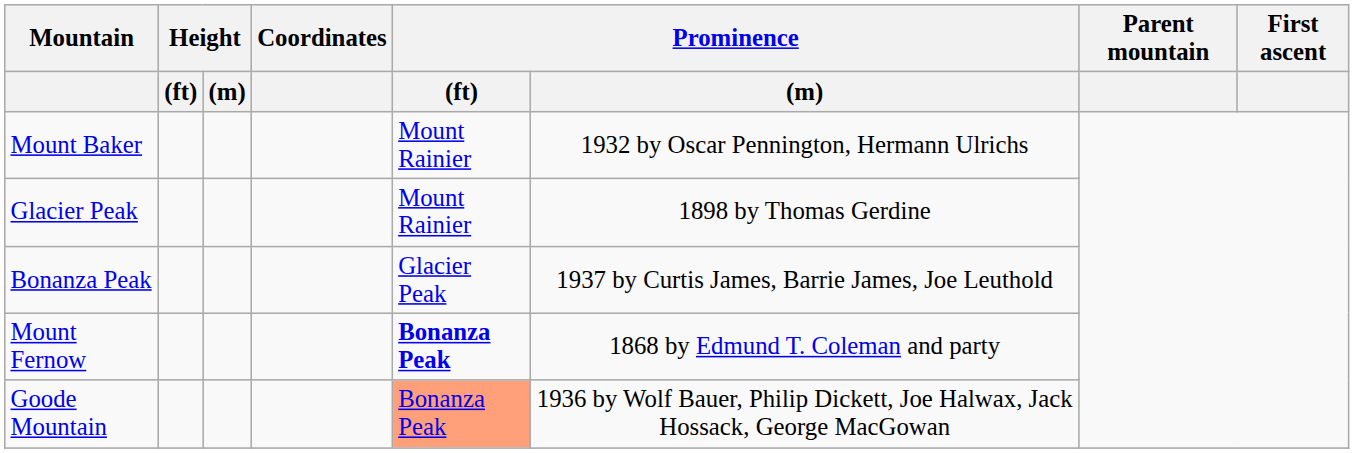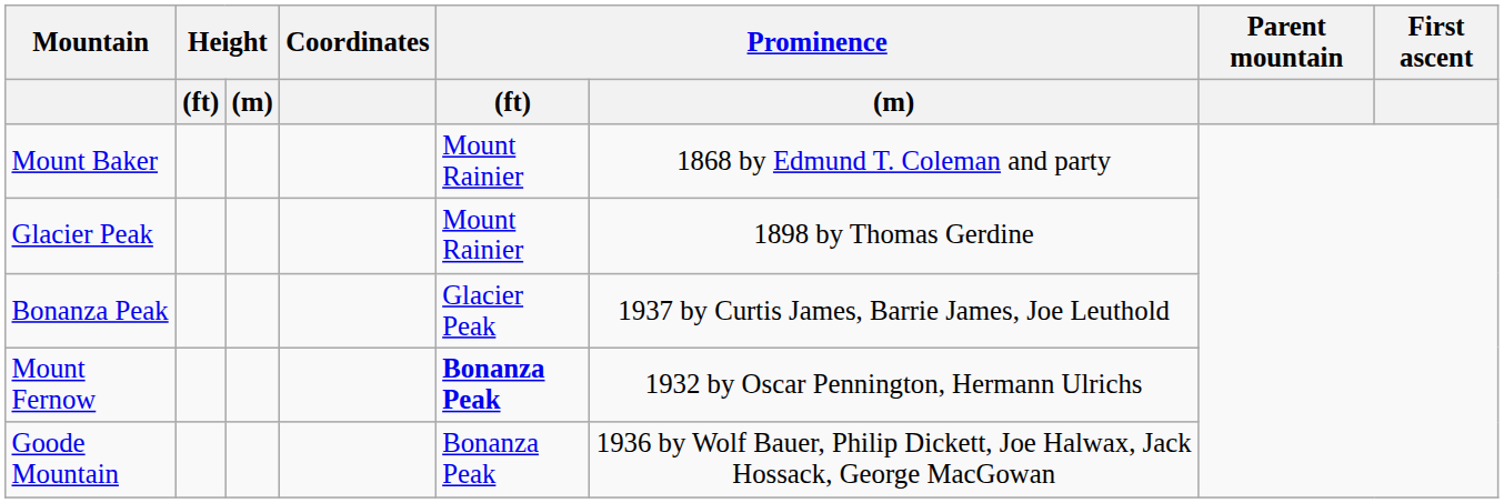Mount Baker | Prominence / (m): 1932 by Oscar Pennington, Hermann Ulrichs -> 1868 by Edmund T. Coleman and party
Mount Fernow | Prominence / (m): 1868 by Edmund T. Coleman and party -> 1932 by Oscar Pennington, Hermann Ulrichs
Goode Mountain | Prominence / (ft): lightsalmon background -> no background
